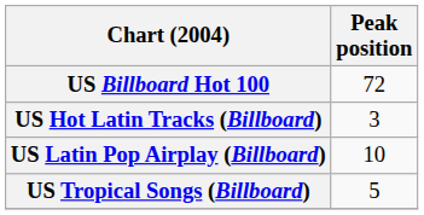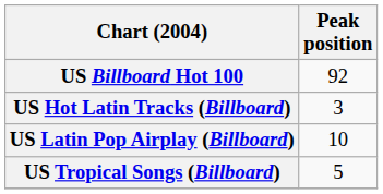US Billboard Hot 100 | Peak position: 72 -> 92
